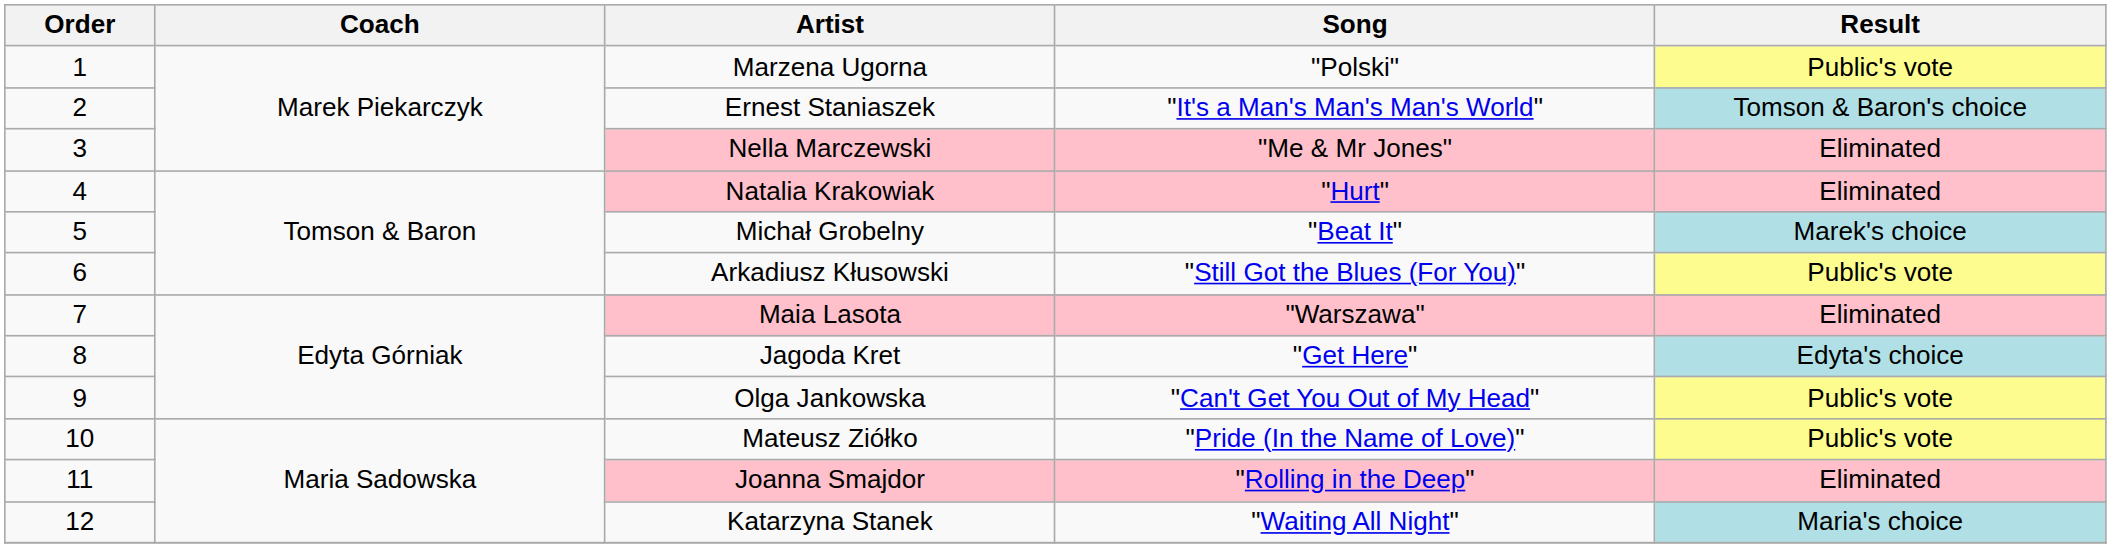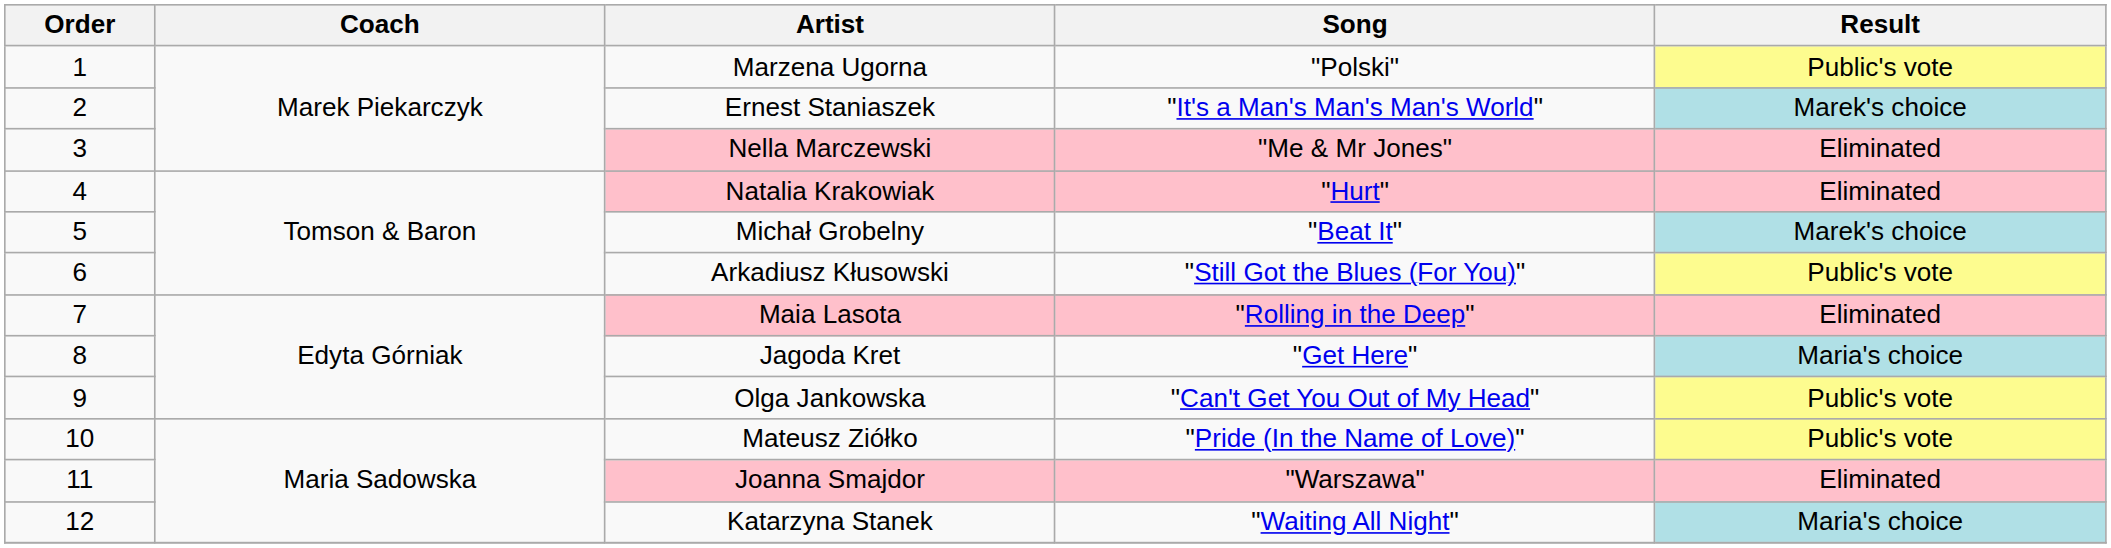Ernest Staniaszek | Result: Tomson & Baron's choice -> Marek's choice
Maia Lasota | Song: "Warszawa" -> "Rolling in the Deep"
Jagoda Kret | Result: Edyta's choice -> Maria's choice
Joanna Smajdor | Song: "Rolling in the Deep" -> "Warszawa"
